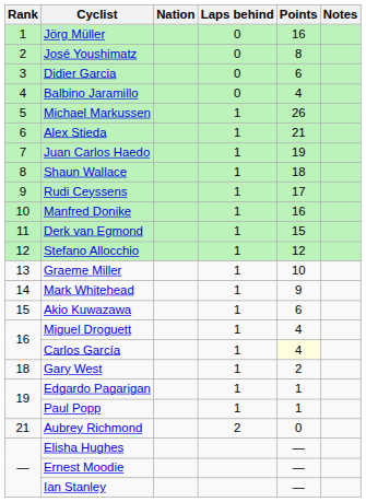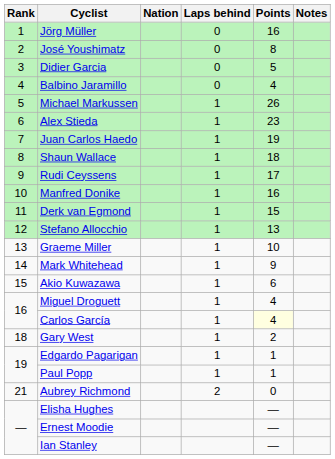Didier Garcia | Points: 6 -> 5
Alex Stieda | Points: 21 -> 23
Stefano Allocchio | Points: 12 -> 13
